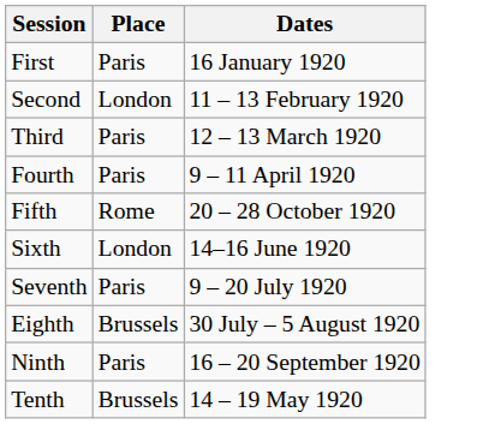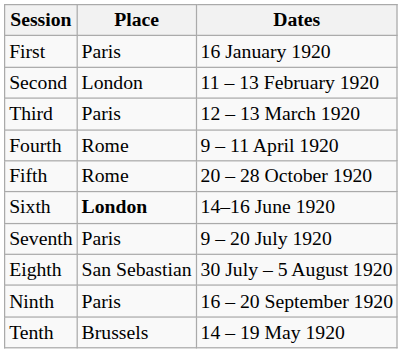Fourth | Place: Paris -> Rome
Sixth | Place: normal -> bold
Eighth | Place: Brussels -> San Sebastian
